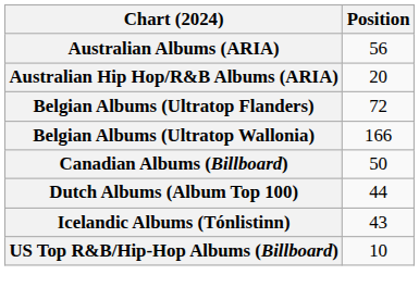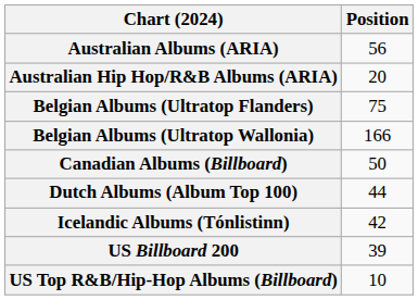Belgian Albums (Ultratop Flanders) | Position: 72 -> 75
Icelandic Albums (Tónlistinn) | Position: 43 -> 42
+ row: US Billboard 200 | 39
